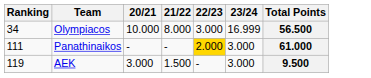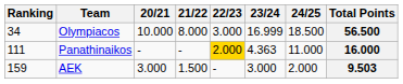+ column: 24/25 | 18.500 | 11.000 | 2.000
Panathinaikos | 23/24: 3.000 -> 4.363
Panathinaikos | Total Points: 61.000 -> 16.000
AEK | Ranking: 119 -> 159
AEK | Total Points: 9.500 -> 9.503
